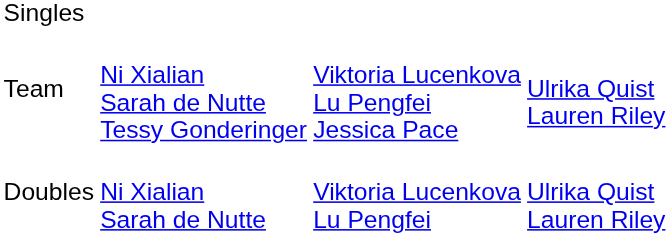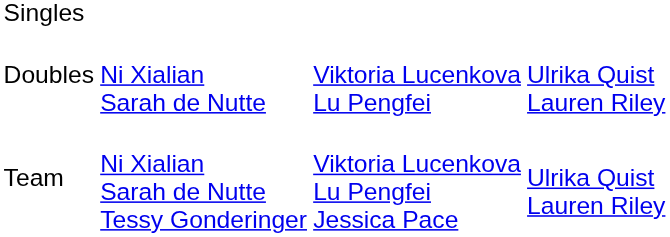rows swapped: Doubles <-> Team
